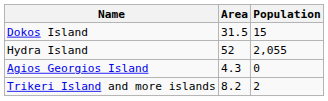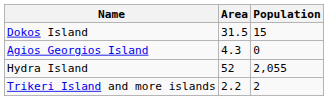rows swapped: Agios Georgios Island <-> Hydra Island
Trikeri Island and more islands | Area: 8.2 -> 2.2
